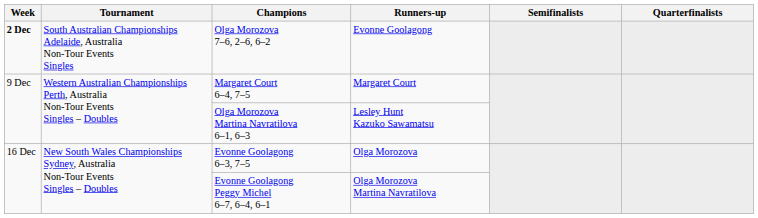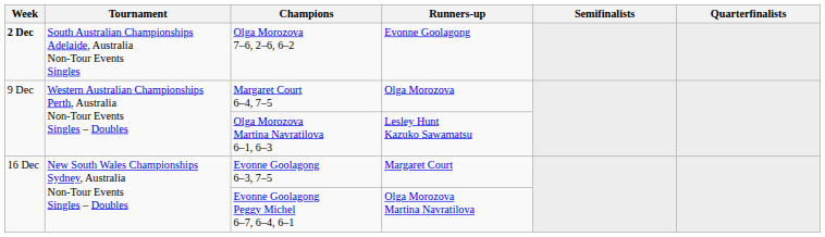Margaret Court 6–4, 7–5 | Runners-up: Margaret Court -> Olga Morozova
Evonne Goolagong 6–3, 7–5 | Runners-up: Olga Morozova -> Margaret Court
